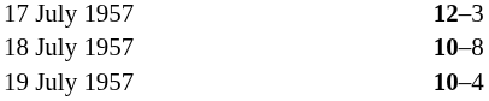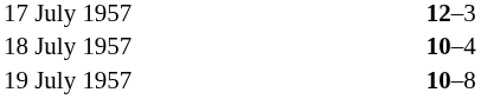18 July 1957 | column 3: 10–8 -> 10–4
19 July 1957 | column 3: 10–4 -> 10–8
